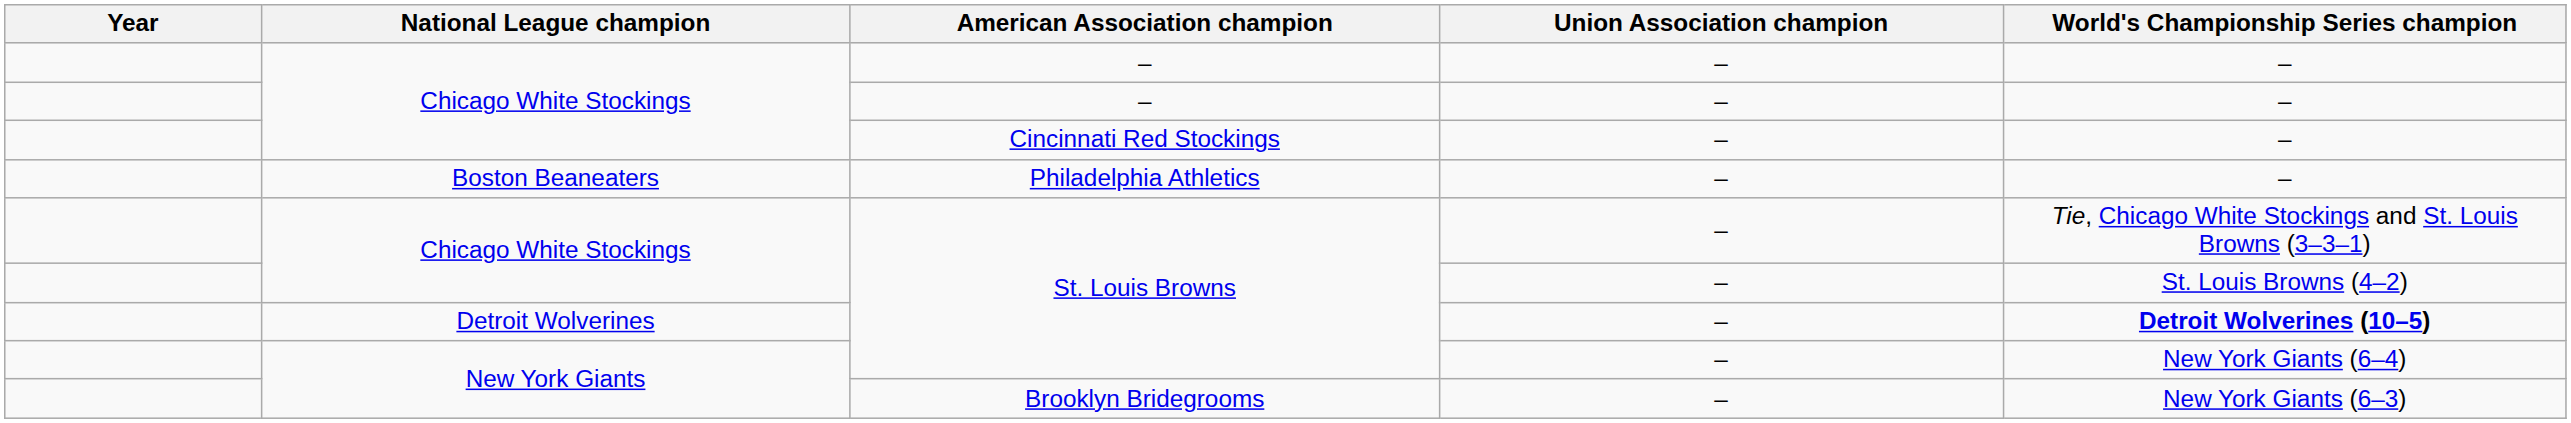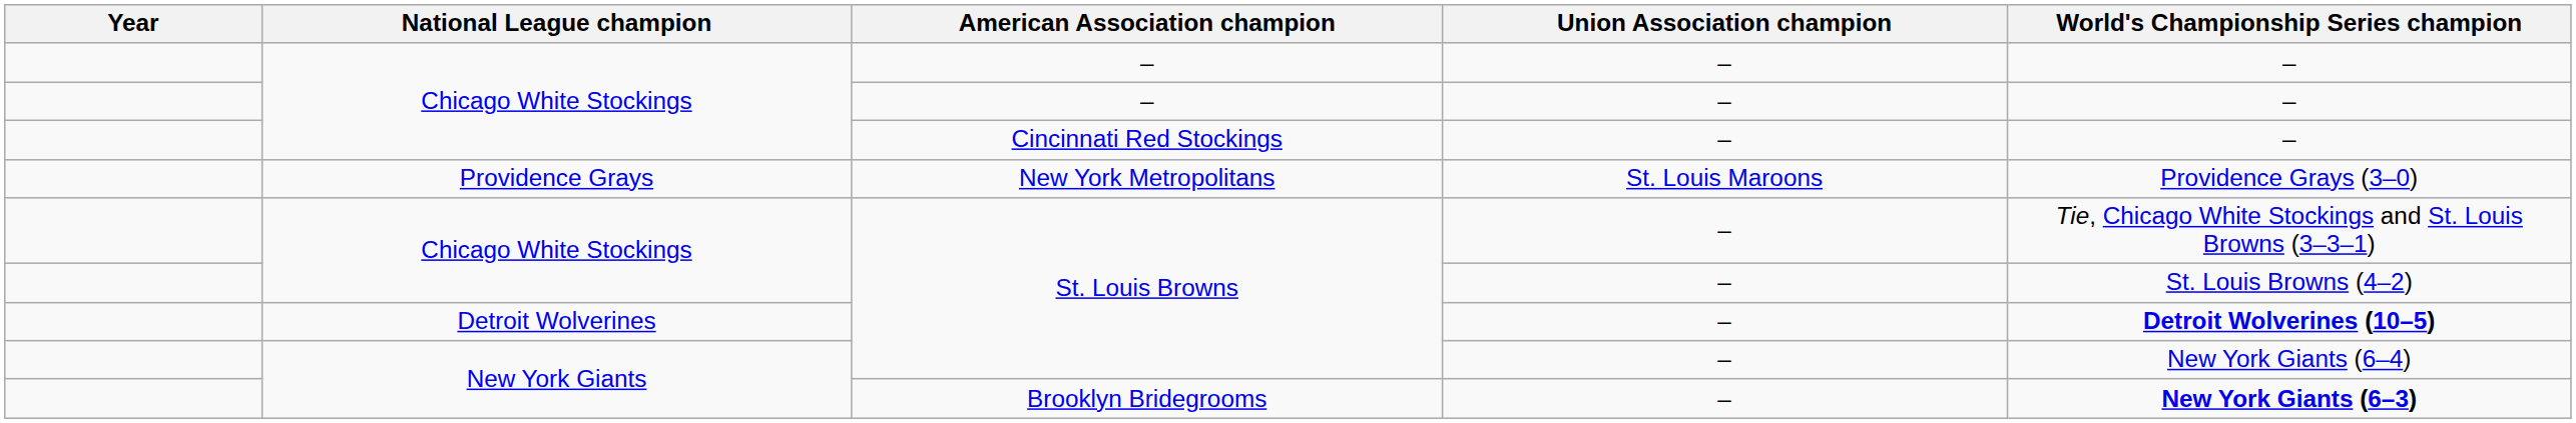- row: Boston Beaneaters | Philadelphia Athletics | – | –
+ row: Providence Grays | New York Metropolitans | St. Louis Maroons | Providence Grays (3–0)
Brooklyn Bridegrooms | World's Championship Series champion: normal -> bold
